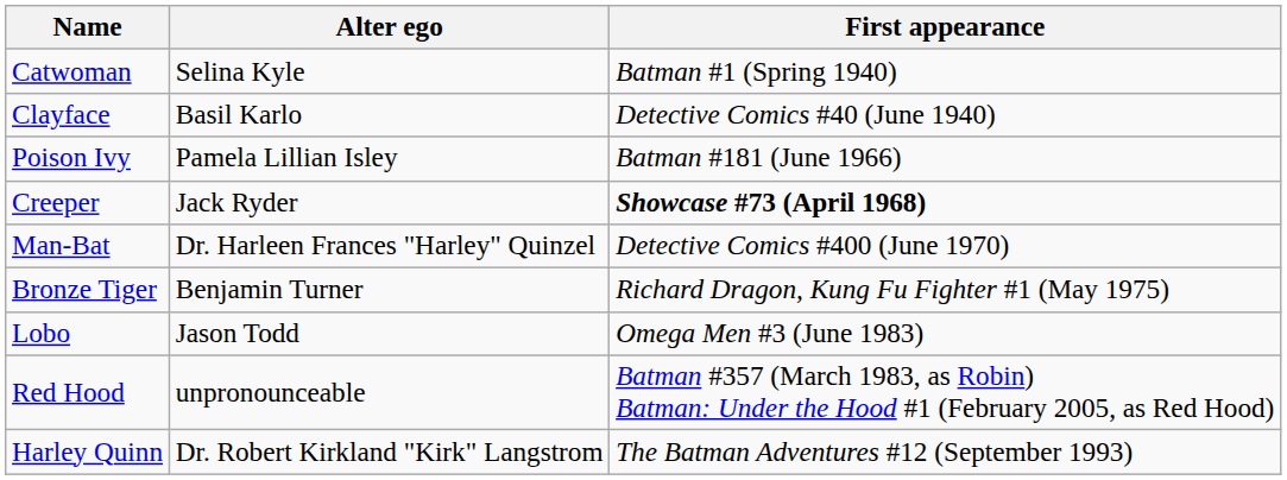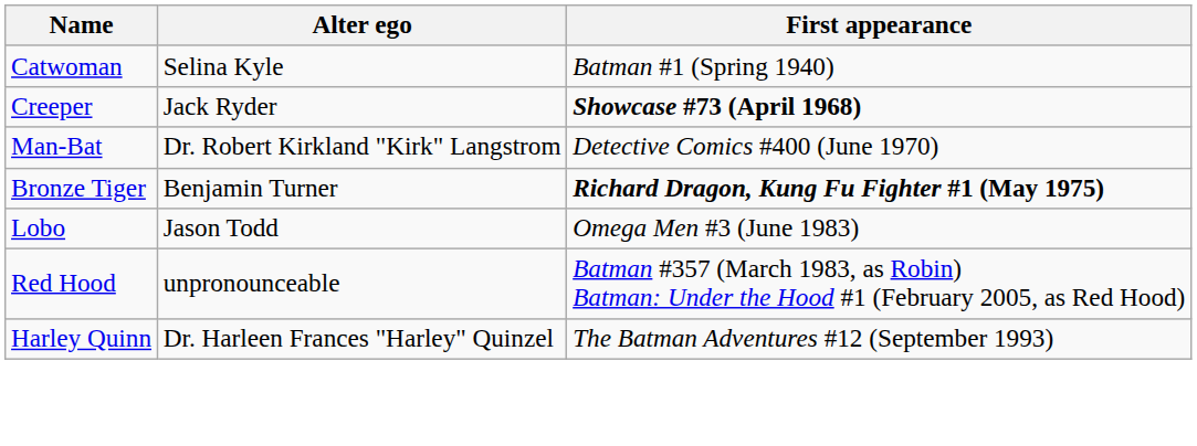- row: Clayface | Basil Karlo | Detective Comics #40 (June 1940)
- row: Poison Ivy | Pamela Lillian Isley | Batman #181 (June 1966)
Man-Bat | Alter ego: Dr. Harleen Frances "Harley" Quinzel -> Dr. Robert Kirkland "Kirk" Langstrom
Bronze Tiger | First appearance: normal -> bold
Harley Quinn | Alter ego: Dr. Robert Kirkland "Kirk" Langstrom -> Dr. Harleen Frances "Harley" Quinzel
